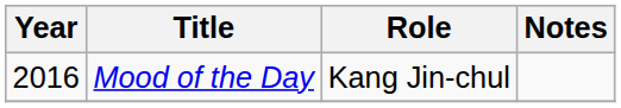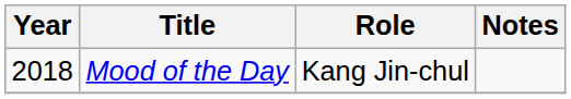Mood of the Day | Year: 2016 -> 2018
